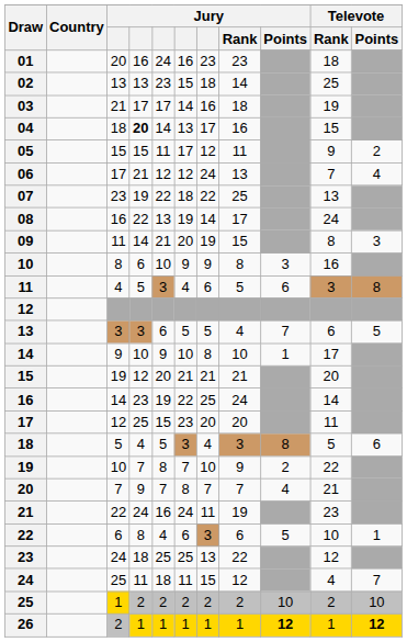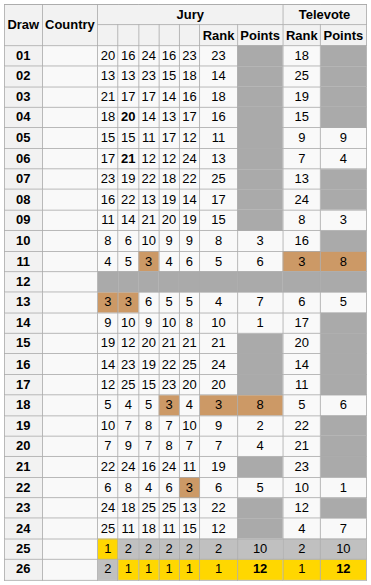05 | Televote / Points: 2 -> 9
06 | column 4: normal -> bold
